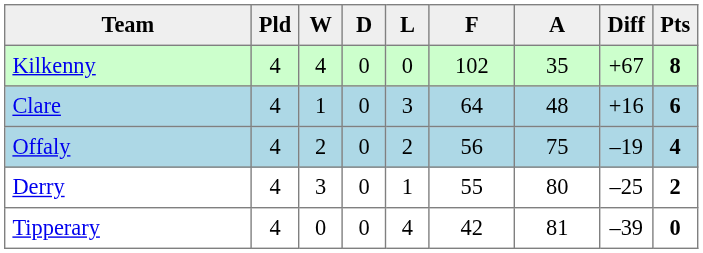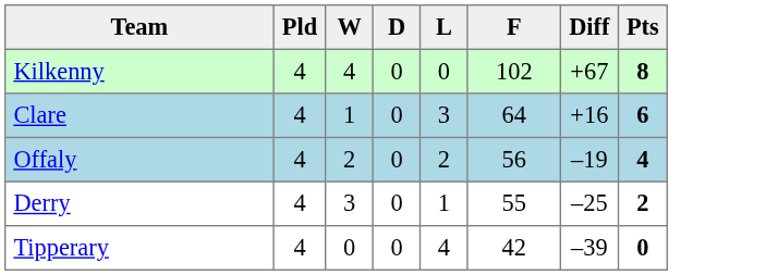- column: A | 35 | 48 | 75 | 80 | 81
